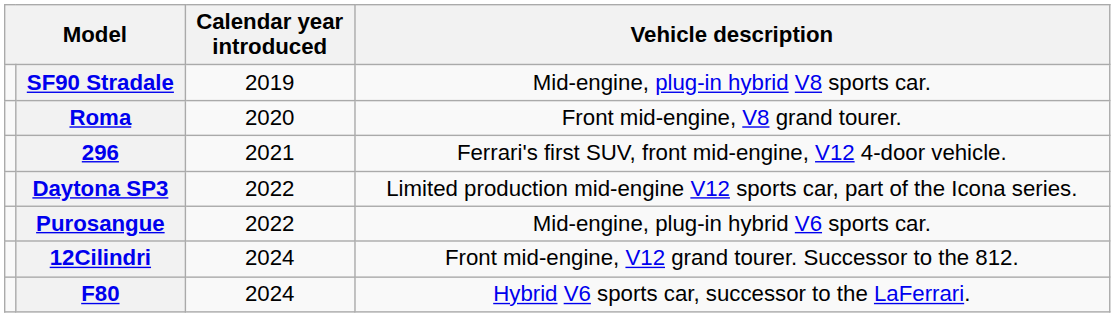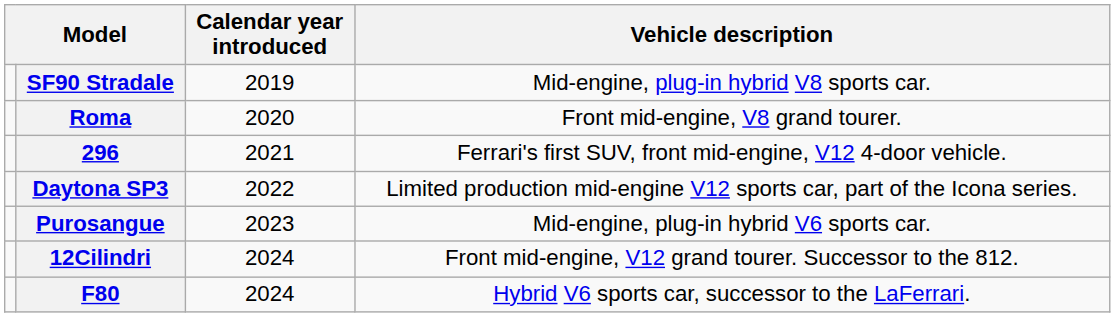Purosangue | Calendar year introduced: 2022 -> 2023
